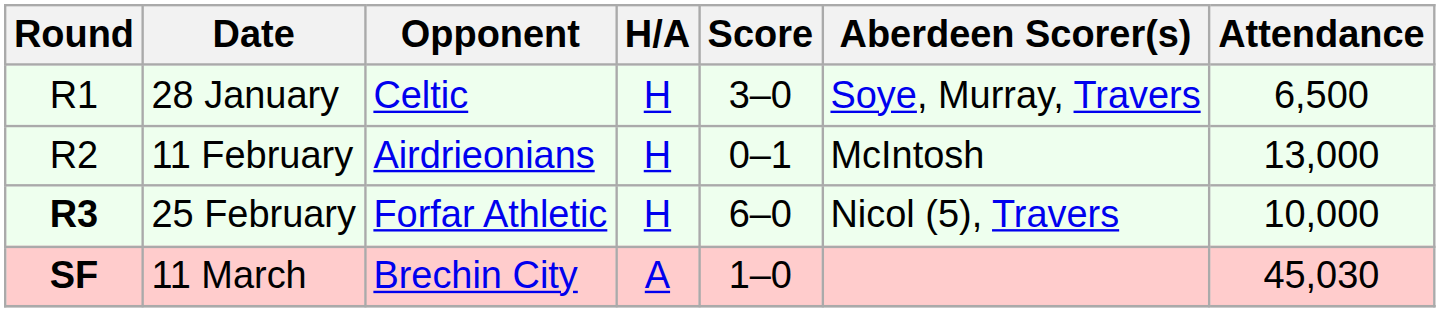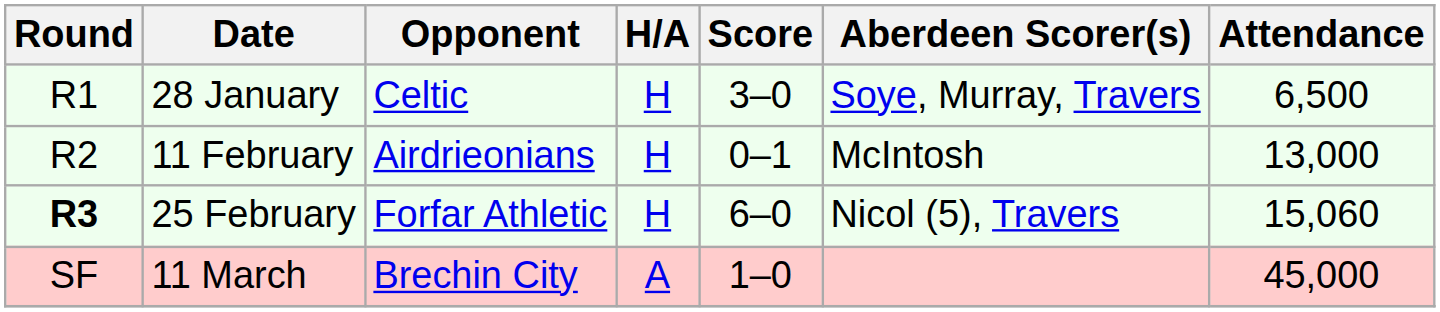25 February | Attendance: 10,000 -> 15,060
11 March | Round: bold -> normal
11 March | Attendance: 45,030 -> 45,000
